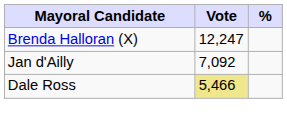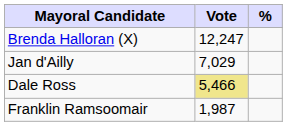Jan d'Ailly | Vote: 7,092 -> 7,029
+ row: Franklin Ramsoomair | 1,987
